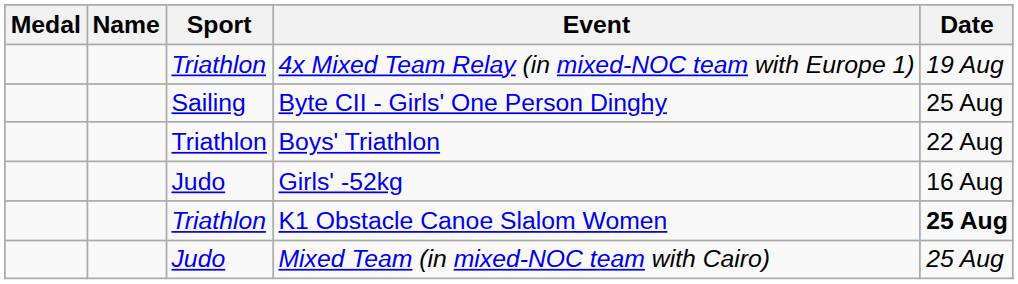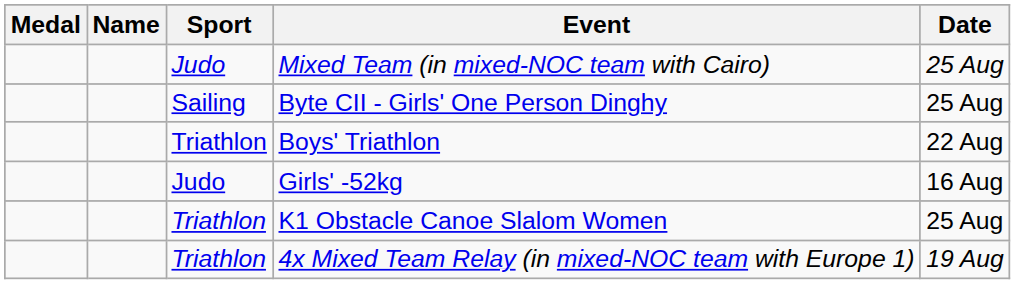rows swapped: 4x Mixed Team Relay (in mixed-NOC team with Europe 1) <-> Mixed Team (in mixed-NOC team with Cairo)
K1 Obstacle Canoe Slalom Women | Date: bold -> normal
